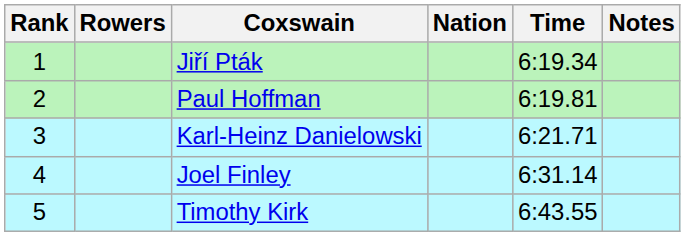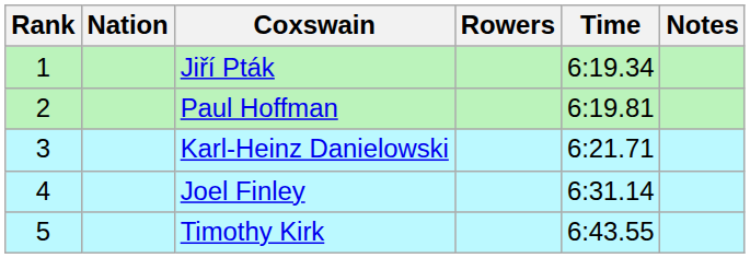columns swapped: Rowers <-> Nation
